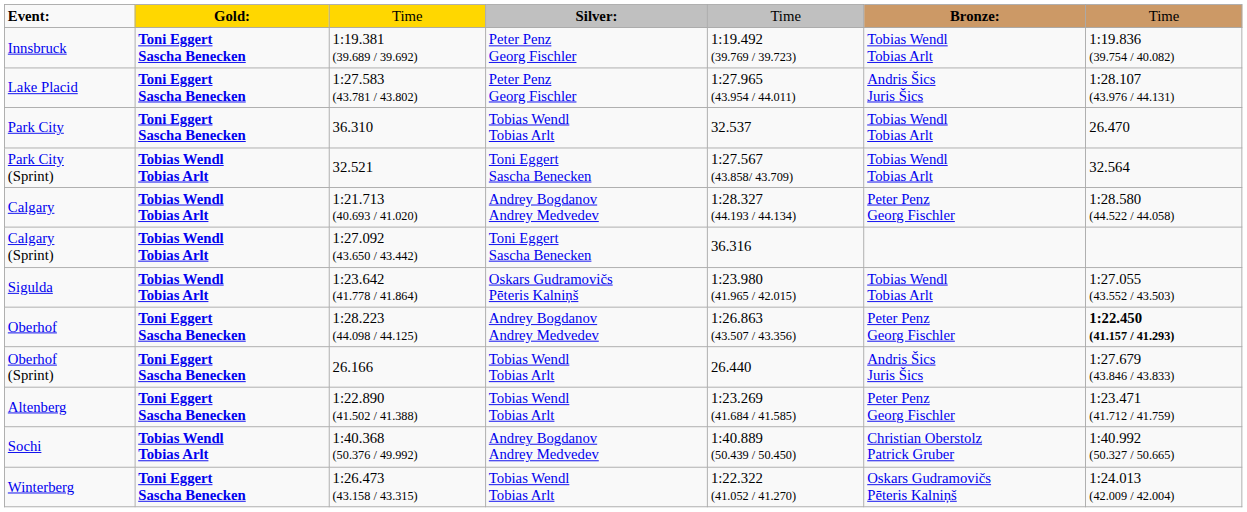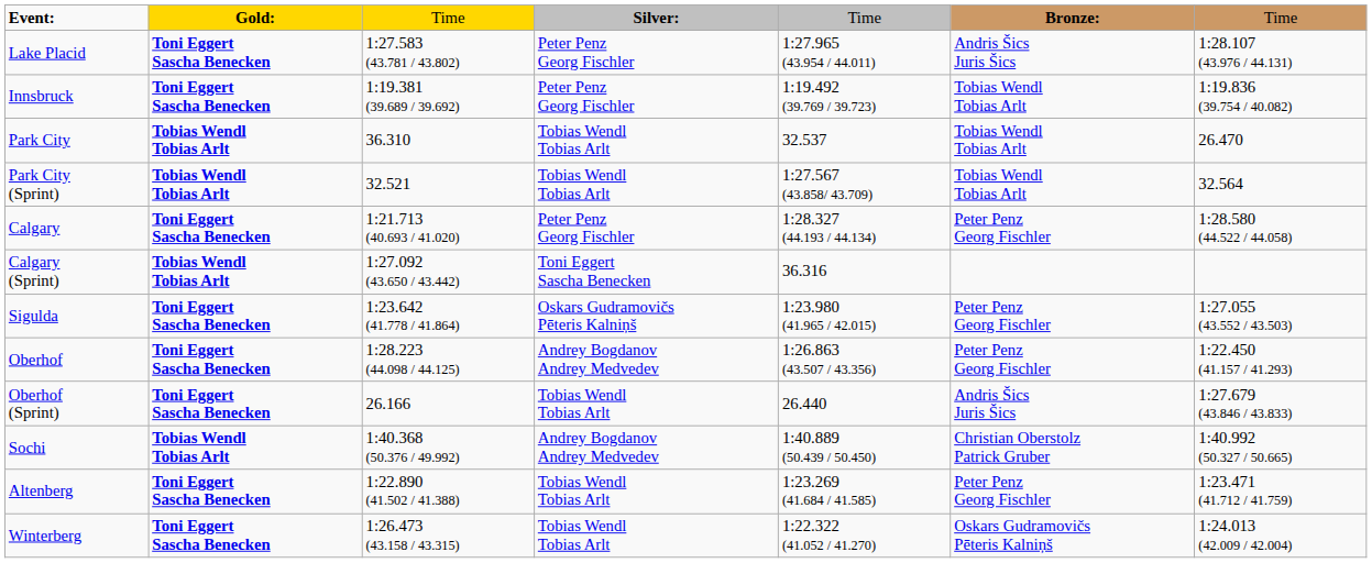rows swapped: Innsbruck <-> Lake Placid
Park City | column 2: Toni Eggert Sascha Benecken -> Tobias Wendl Tobias Arlt
Park City (Sprint) | column 4: Toni Eggert Sascha Benecken -> Tobias Wendl Tobias Arlt
Calgary | column 2: Tobias Wendl Tobias Arlt -> Toni Eggert Sascha Benecken
Calgary | column 4: Andrey Bogdanov Andrey Medvedev -> Peter Penz Georg Fischler
Sigulda | column 2: Tobias Wendl Tobias Arlt -> Toni Eggert Sascha Benecken
Sigulda | column 6: Tobias Wendl Tobias Arlt -> Peter Penz Georg Fischler
Oberhof | column 7: bold -> normal
rows swapped: Sochi <-> Altenberg
